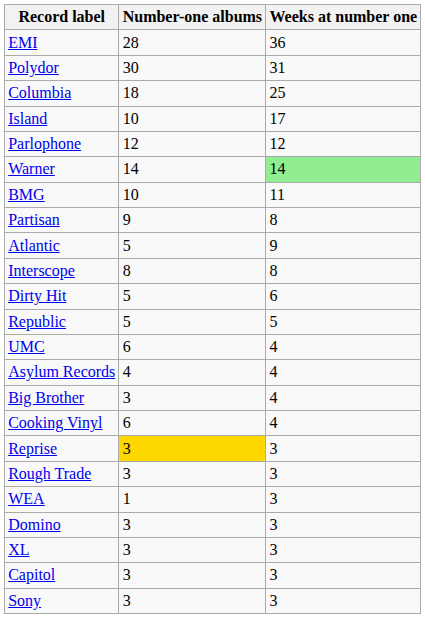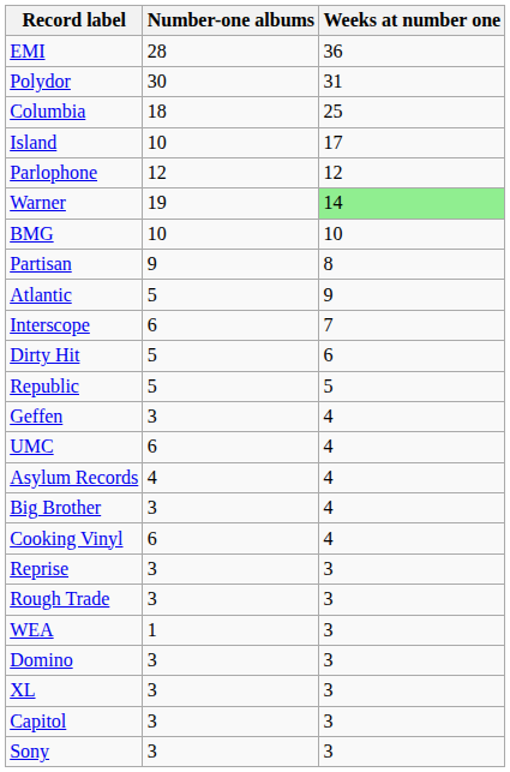Warner | Number-one albums: 14 -> 19
BMG | Weeks at number one: 11 -> 10
Interscope | Number-one albums: 8 -> 6
Interscope | Weeks at number one: 8 -> 7
+ row: Geffen | 3 | 4
Reprise | Number-one albums: gold background -> no background
